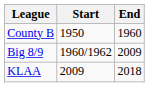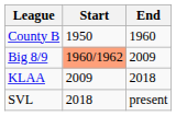Big 8/9 | Start: no background -> lightsalmon background
+ row: SVL | 2018 | present
